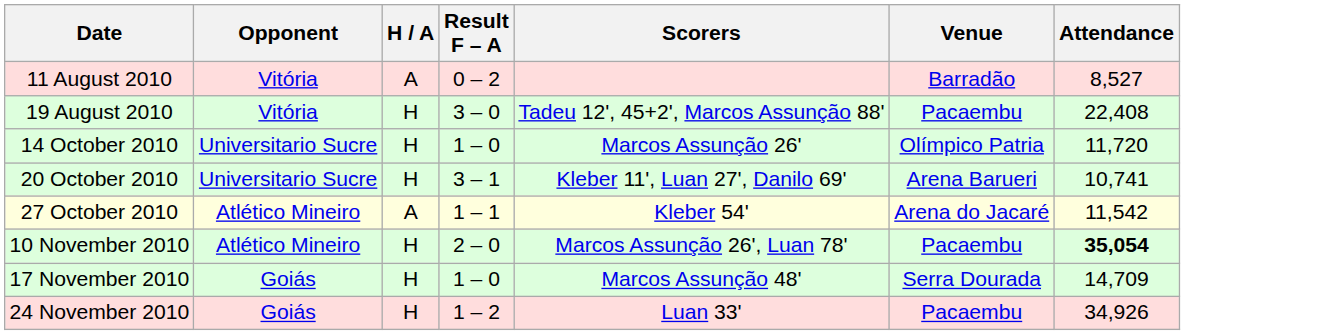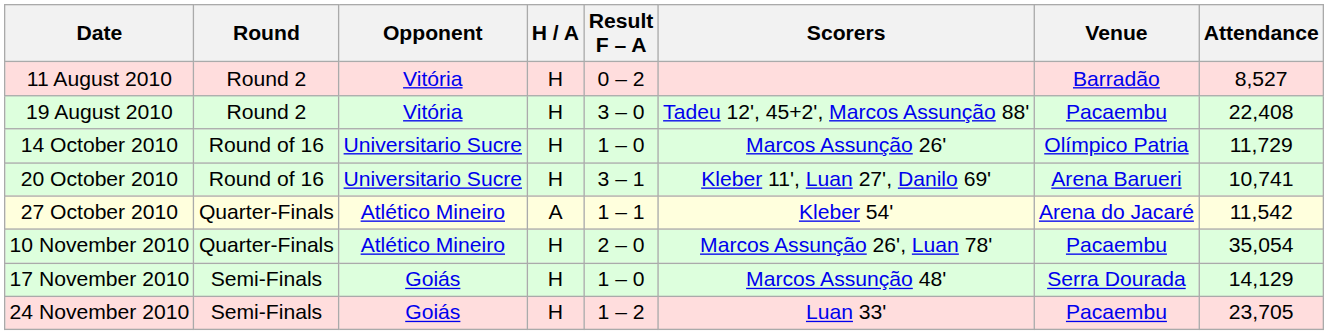+ column: Round | Round 2 | Round 2 | Round of 16 | Round of 16 | Quarter-Finals | Quarter-Finals | Semi-Finals | Semi-Finals
11 August 2010 | H / A: A -> H
14 October 2010 | Attendance: 11,720 -> 11,729
10 November 2010 | Attendance: bold -> normal
17 November 2010 | Attendance: 14,709 -> 14,129
24 November 2010 | Attendance: 34,926 -> 23,705
